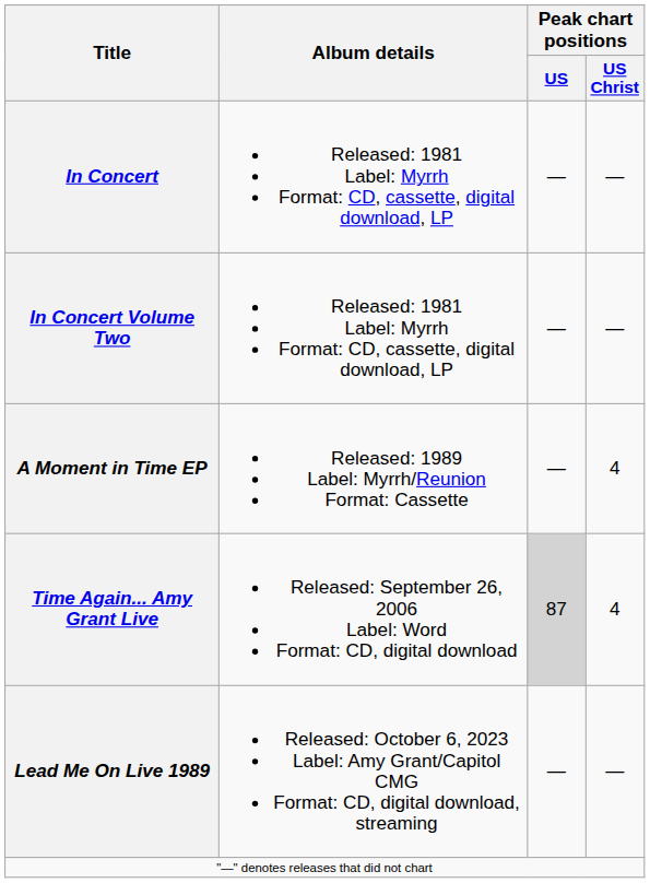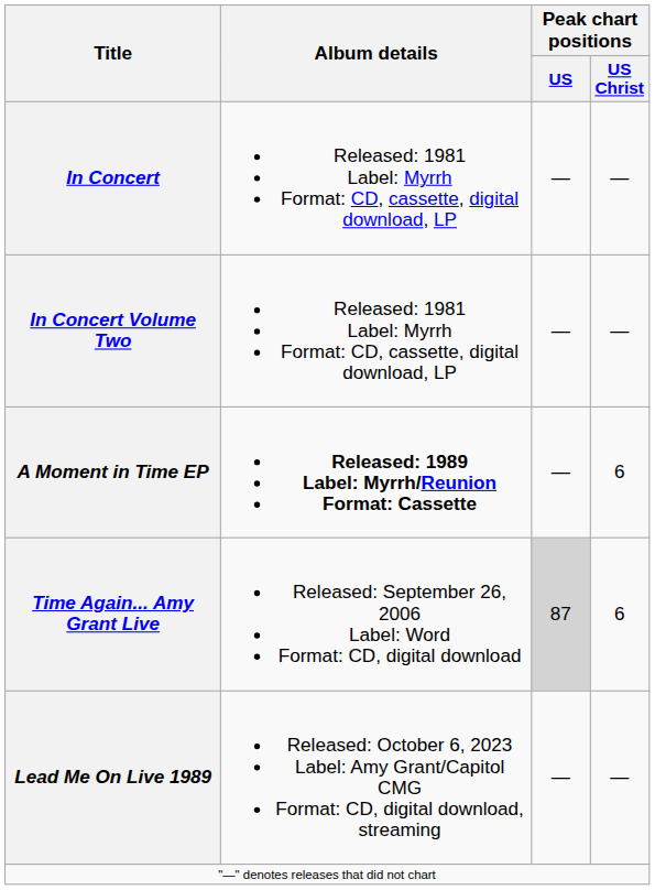A Moment in Time EP | Album details: normal -> bold
A Moment in Time EP | Peak chart positions / US Christ: 4 -> 6
Time Again... Amy Grant Live | Peak chart positions / US Christ: 4 -> 6
